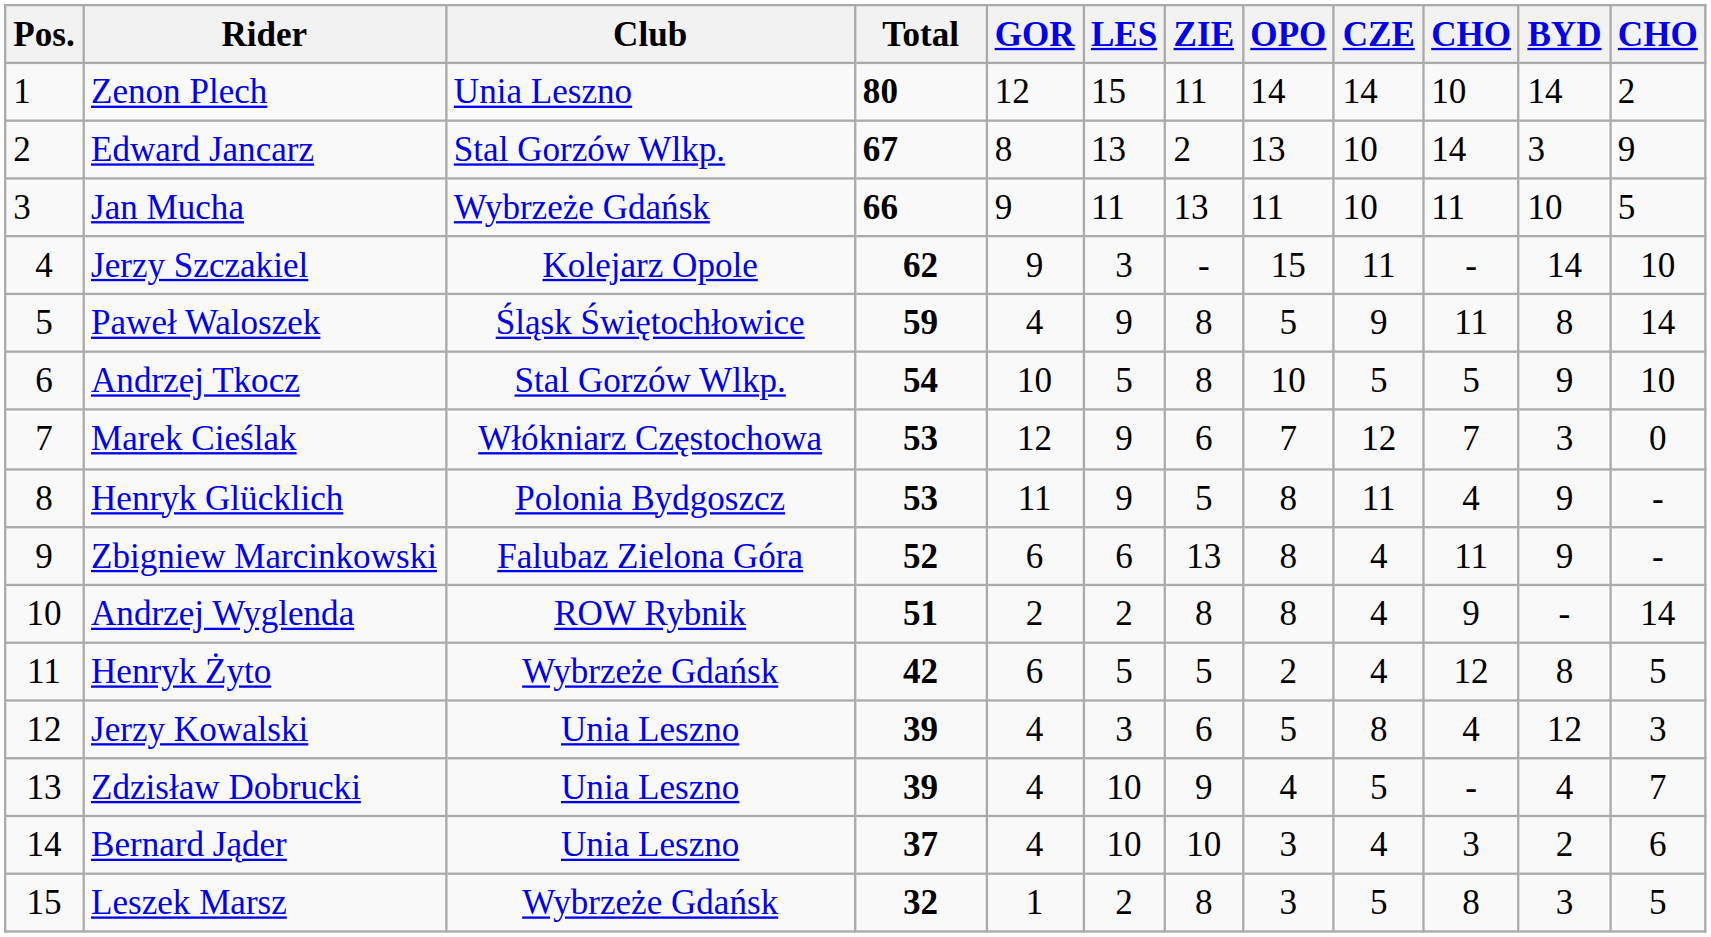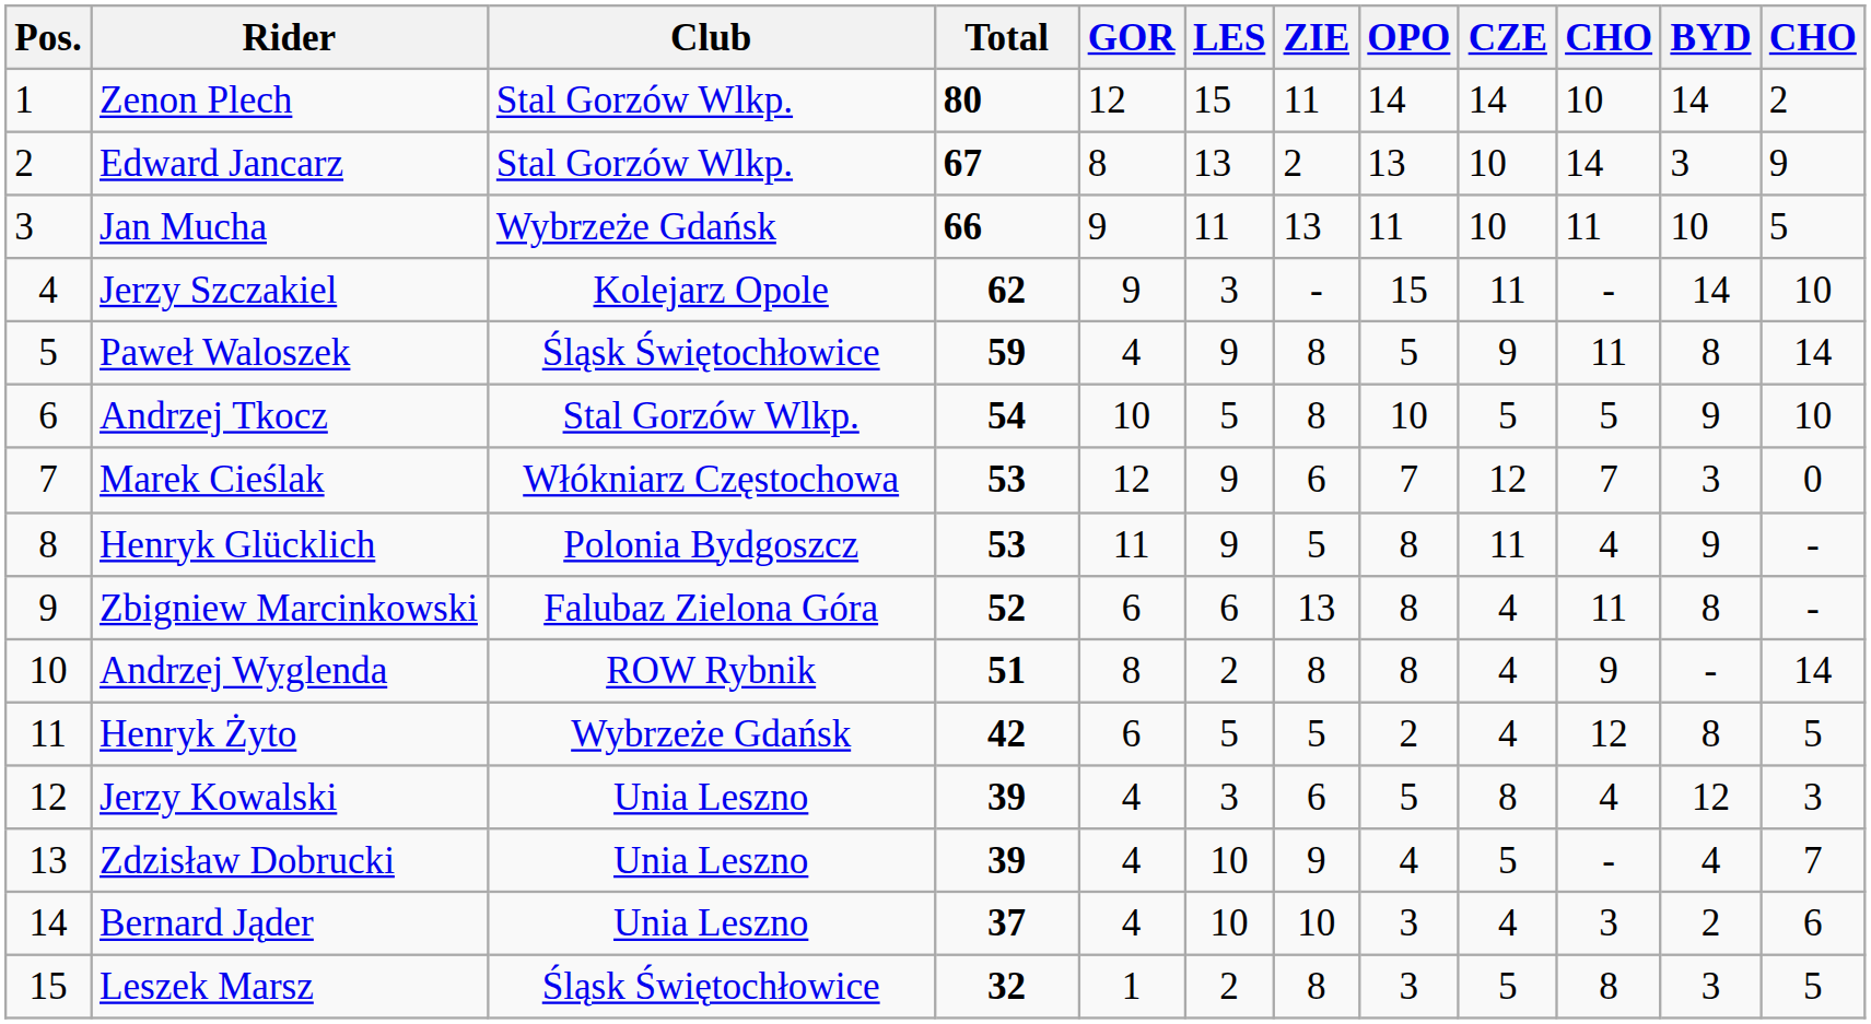Zenon Plech | Club: Unia Leszno -> Stal Gorzów Wlkp.
Zbigniew Marcinkowski | BYD: 9 -> 8
Andrzej Wyglenda | GOR: 2 -> 8
Leszek Marsz | Club: Wybrzeże Gdańsk -> Śląsk Świętochłowice
